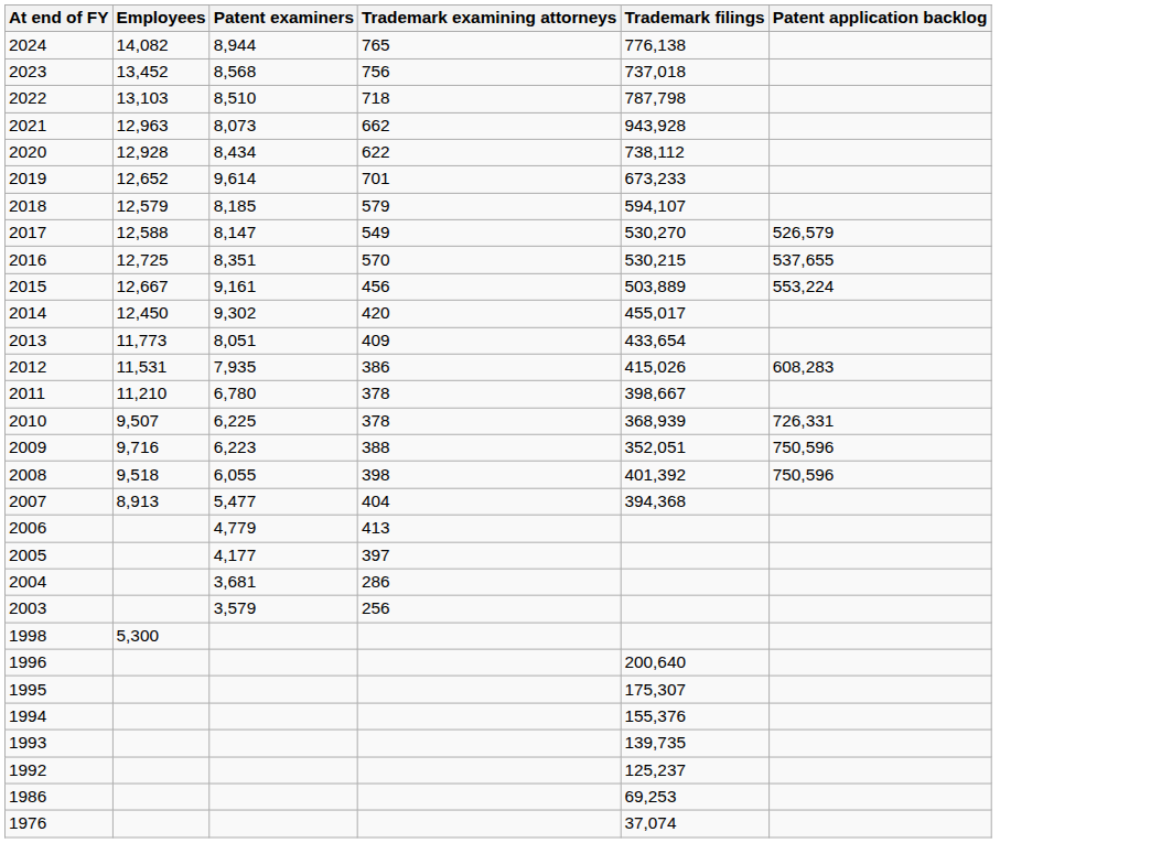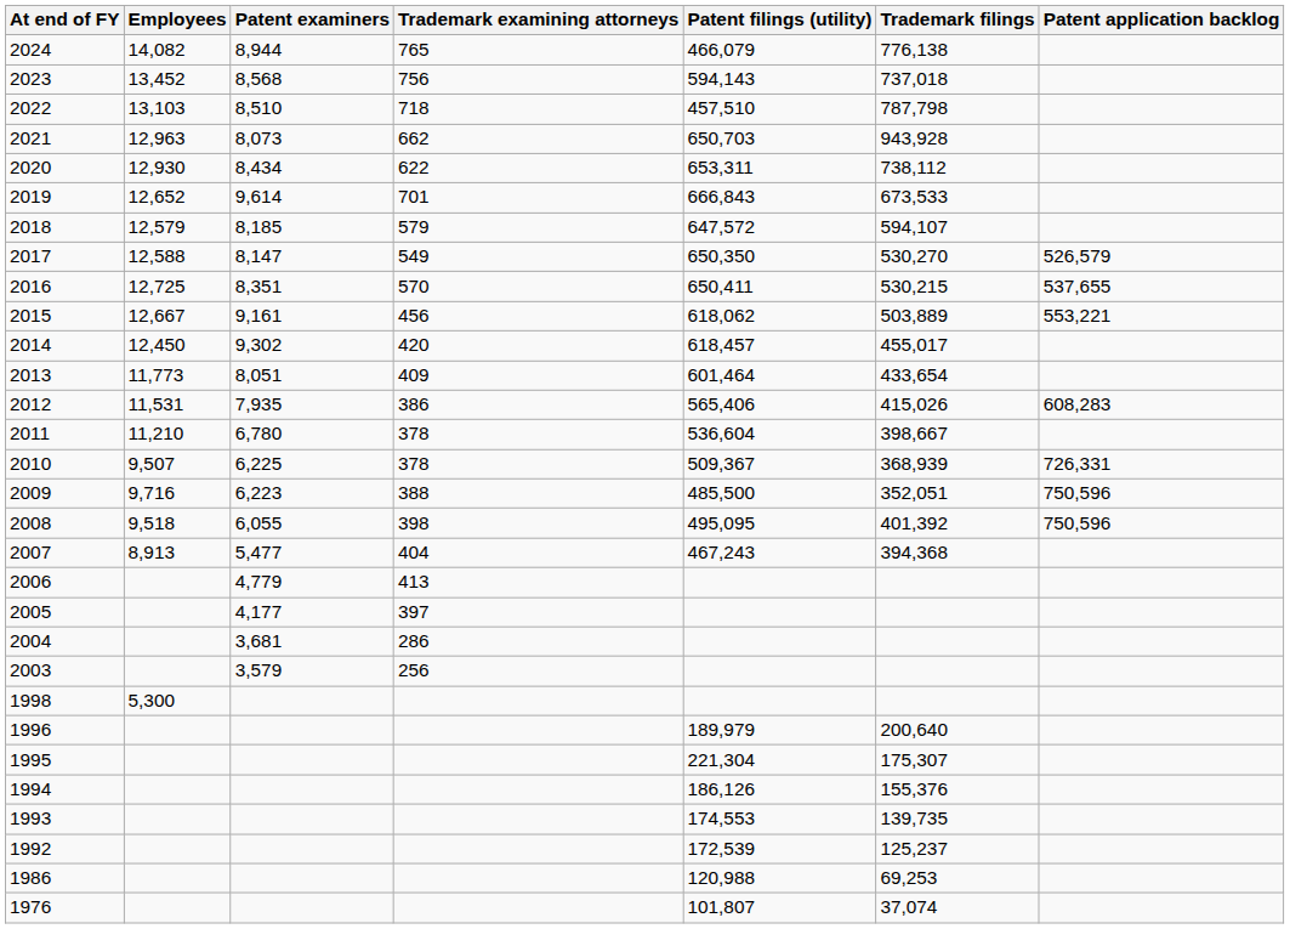+ column: Patent filings (utility) | 466,079 | 594,143 | 457,510 | 650,703 | 653,311 | 666,843 | 647,572 | 650,350 | 650,411 | 618,062 | 618,457 | 601,464 | 565,406 | 536,604 | 509,367 | 485,500 | 495,095 | 467,243 | 189,979 | 221,304 | 186,126 | 174,553 | 172,539 | 120,988 | 101,807
2020 | Employees: 12,928 -> 12,930
2019 | Trademark filings: 673,233 -> 673,533
2015 | Patent application backlog: 553,224 -> 553,221
